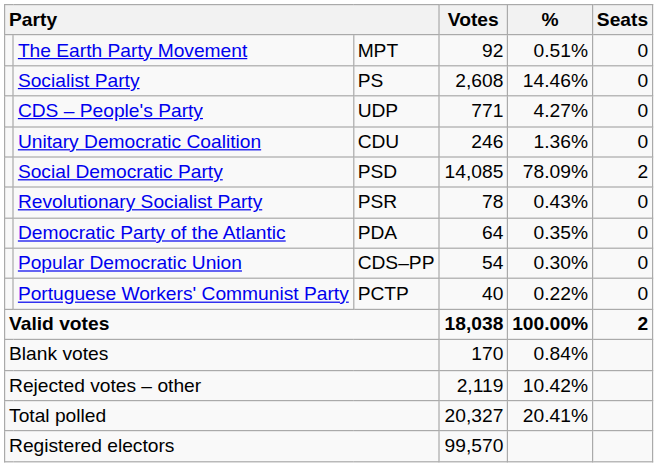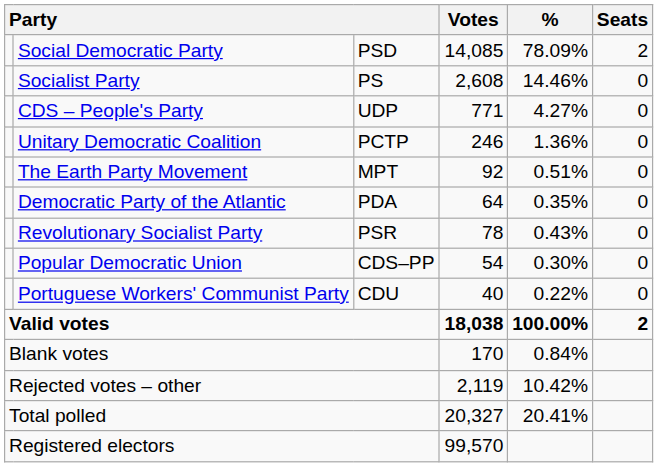rows swapped: Social Democratic Party <-> The Earth Party Movement
Unitary Democratic Coalition | column 3: CDU -> PCTP
rows swapped: Revolutionary Socialist Party <-> Democratic Party of the Atlantic
Portuguese Workers' Communist Party | column 3: PCTP -> CDU
